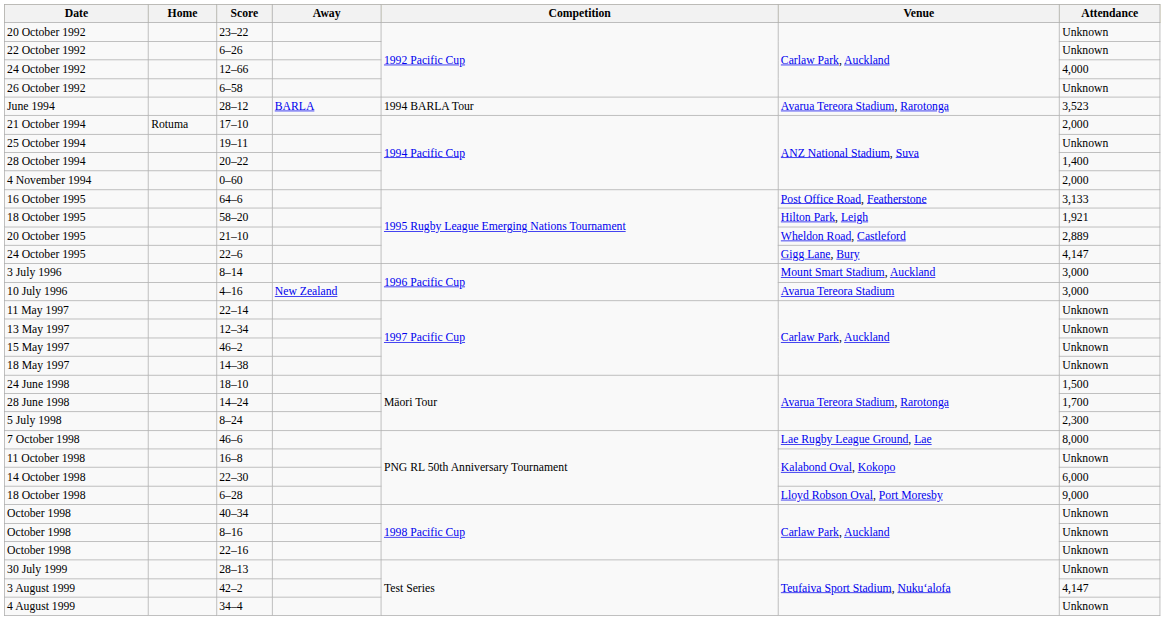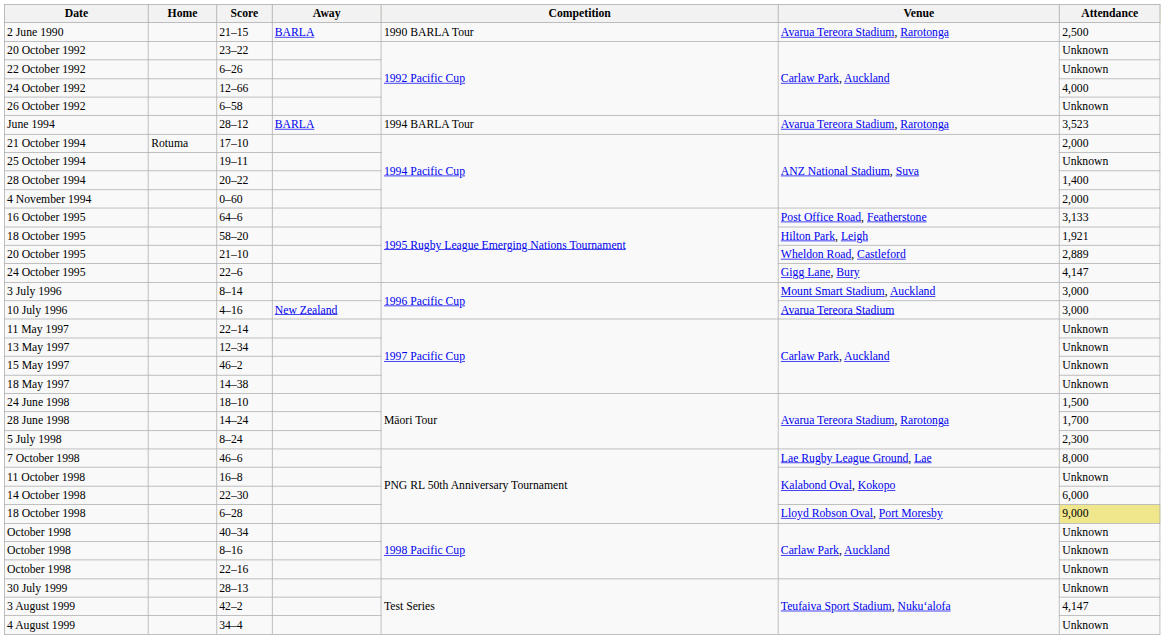+ row: 2 June 1990 | 21–15 | BARLA | 1990 BARLA Tour | Avarua Tereora Stadium, Rarotonga | 2,500
18 October 1998 | Attendance: no background -> khaki background
